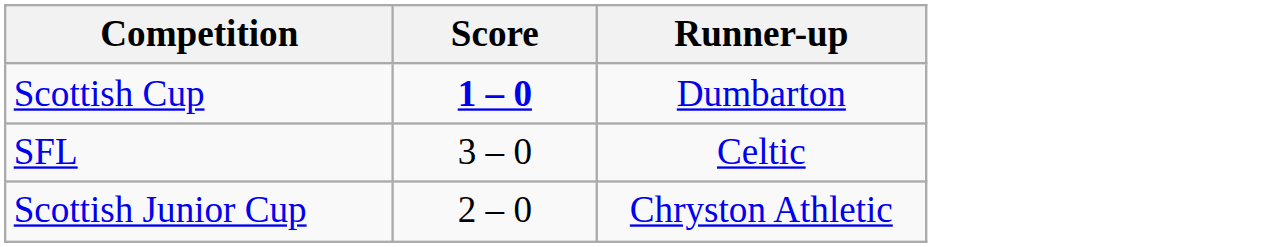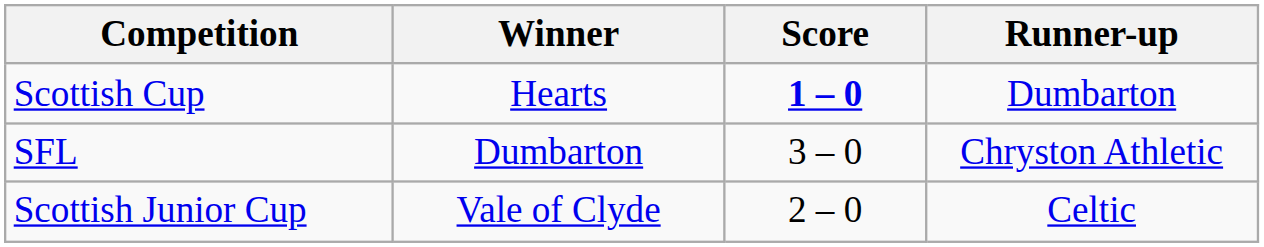+ column: Winner | Hearts | Dumbarton | Vale of Clyde
SFL | Runner-up: Celtic -> Chryston Athletic
Scottish Junior Cup | Runner-up: Chryston Athletic -> Celtic
